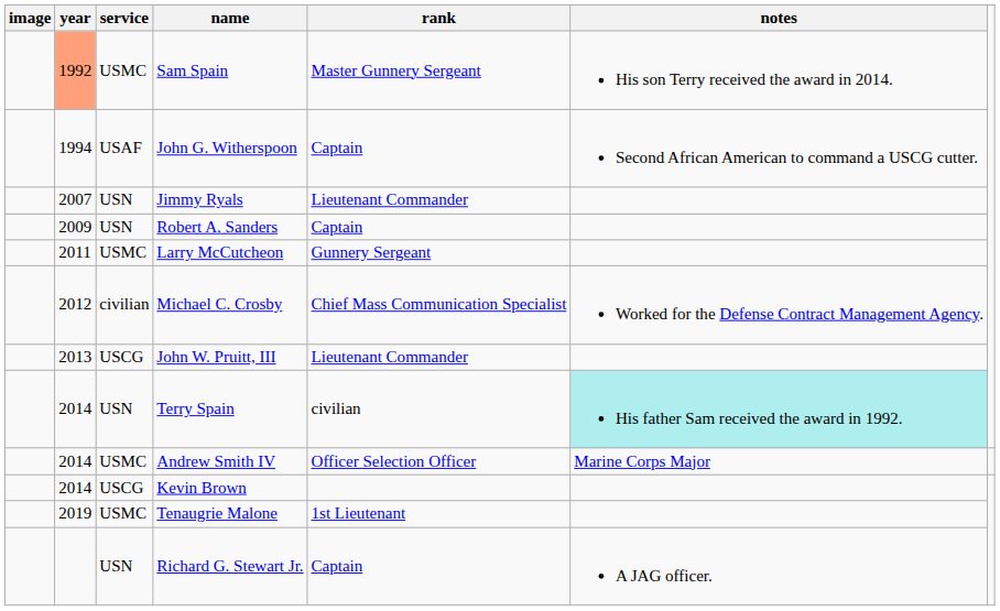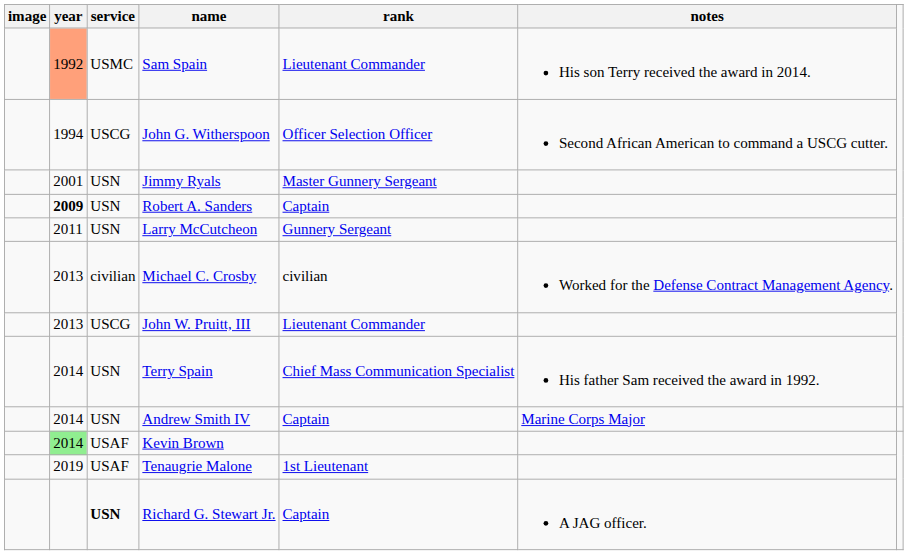Sam Spain | rank: Master Gunnery Sergeant -> Lieutenant Commander
John G. Witherspoon | service: USAF -> USCG
John G. Witherspoon | rank: Captain -> Officer Selection Officer
Jimmy Ryals | year: 2007 -> 2001
Jimmy Ryals | rank: Lieutenant Commander -> Master Gunnery Sergeant
Robert A. Sanders | year: normal -> bold
Larry McCutcheon | service: USMC -> USN
Michael C. Crosby | year: 2012 -> 2013
Michael C. Crosby | rank: Chief Mass Communication Specialist -> civilian
Terry Spain | rank: civilian -> Chief Mass Communication Specialist
Terry Spain | notes: paleturquoise background -> no background
Andrew Smith IV | service: USMC -> USN
Andrew Smith IV | rank: Officer Selection Officer -> Captain
Kevin Brown | year: no background -> lightgreen background
Kevin Brown | service: USCG -> USAF
Tenaugrie Malone | service: USMC -> USAF
Richard G. Stewart Jr. | service: normal -> bold
